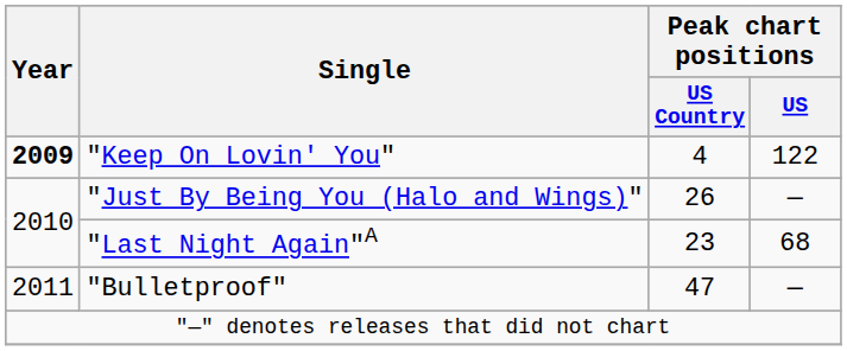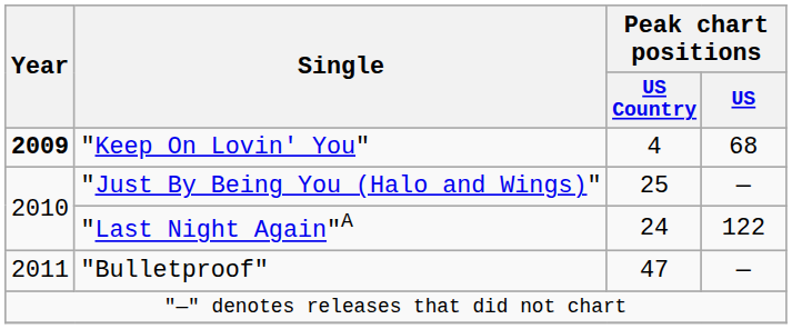"Keep On Lovin' You" | Peak chart positions / US: 122 -> 68
"Just By Being You (Halo and Wings)" | Peak chart positions / US Country: 26 -> 25
"Last Night Again"A | Peak chart positions / US Country: 23 -> 24
"Last Night Again"A | Peak chart positions / US: 68 -> 122
